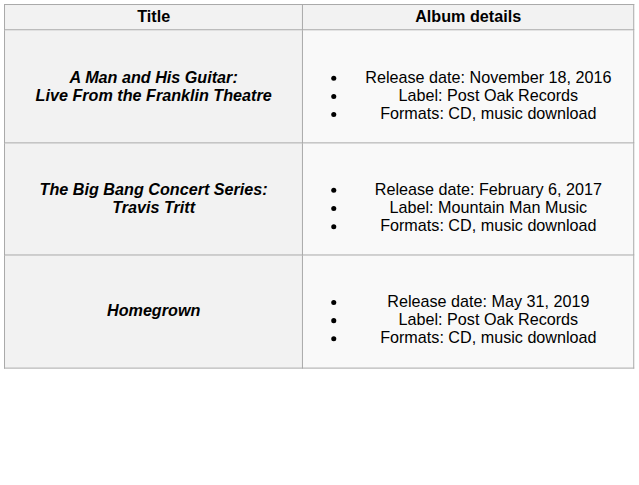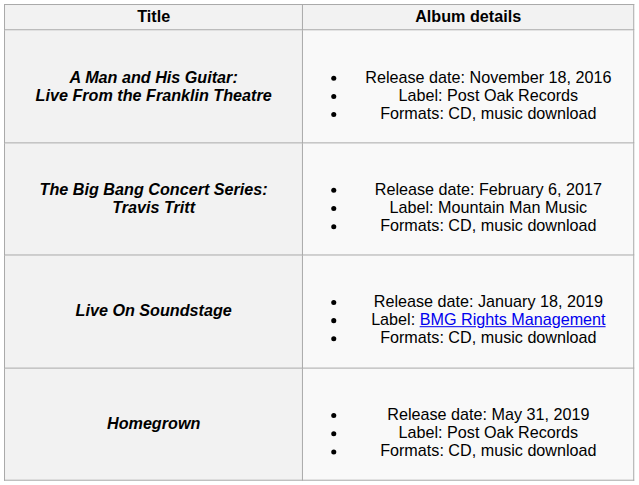+ row: Live On Soundstage | Release date: January 18, 2019 Label: BMG Rights Management Formats: CD, music download
